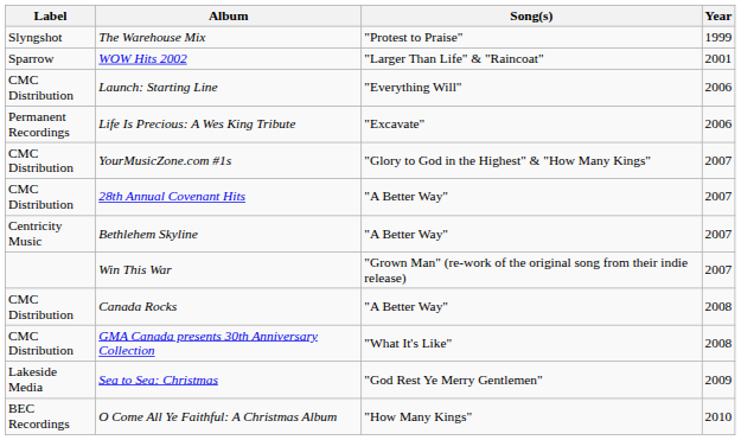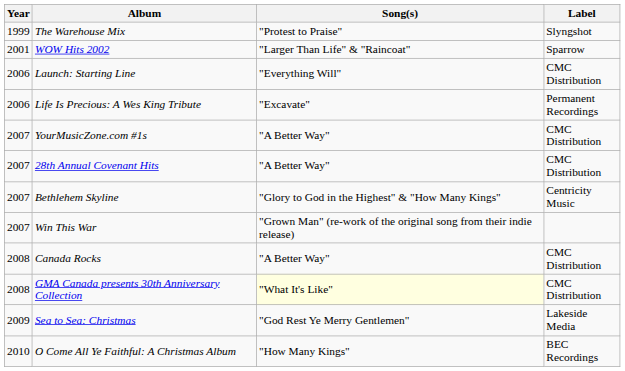columns swapped: Year <-> Label
YourMusicZone.com #1s | Song(s): "Glory to God in the Highest" & "How Many Kings" -> "A Better Way"
Bethlehem Skyline | Song(s): "A Better Way" -> "Glory to God in the Highest" & "How Many Kings"
GMA Canada presents 30th Anniversary Collection | Song(s): no background -> lightyellow background
